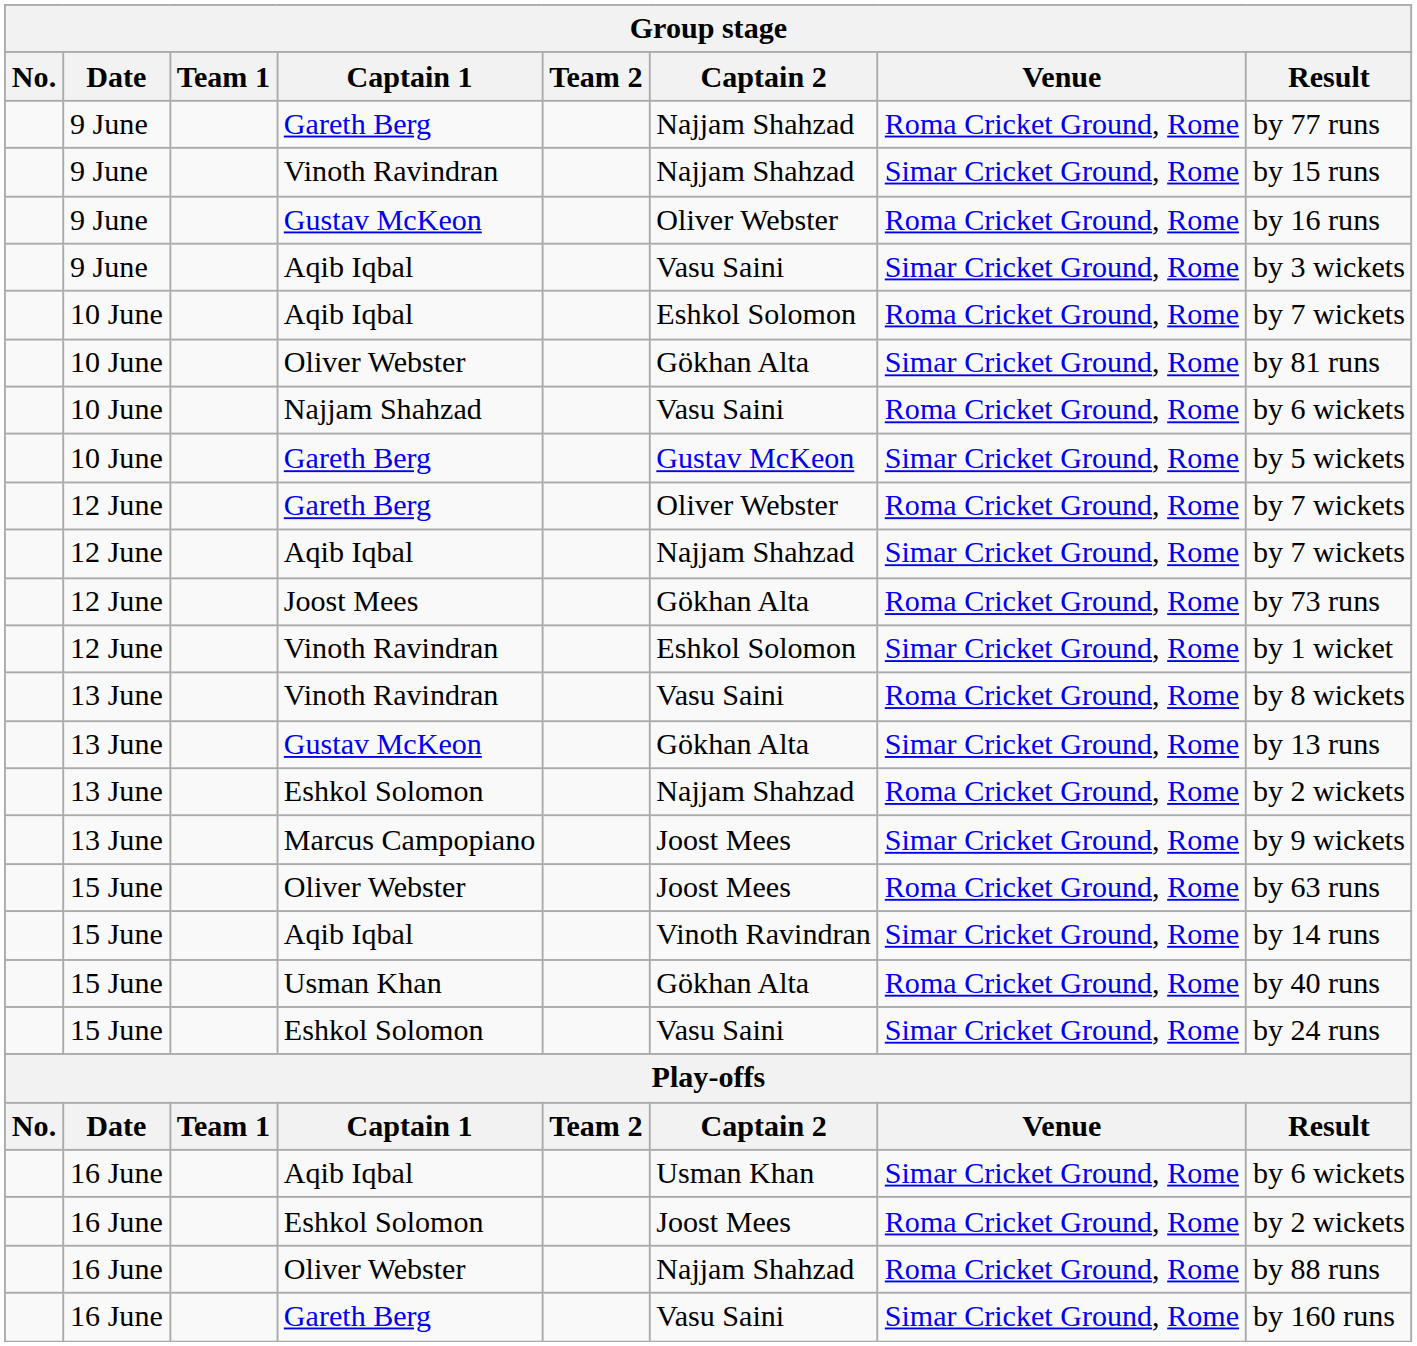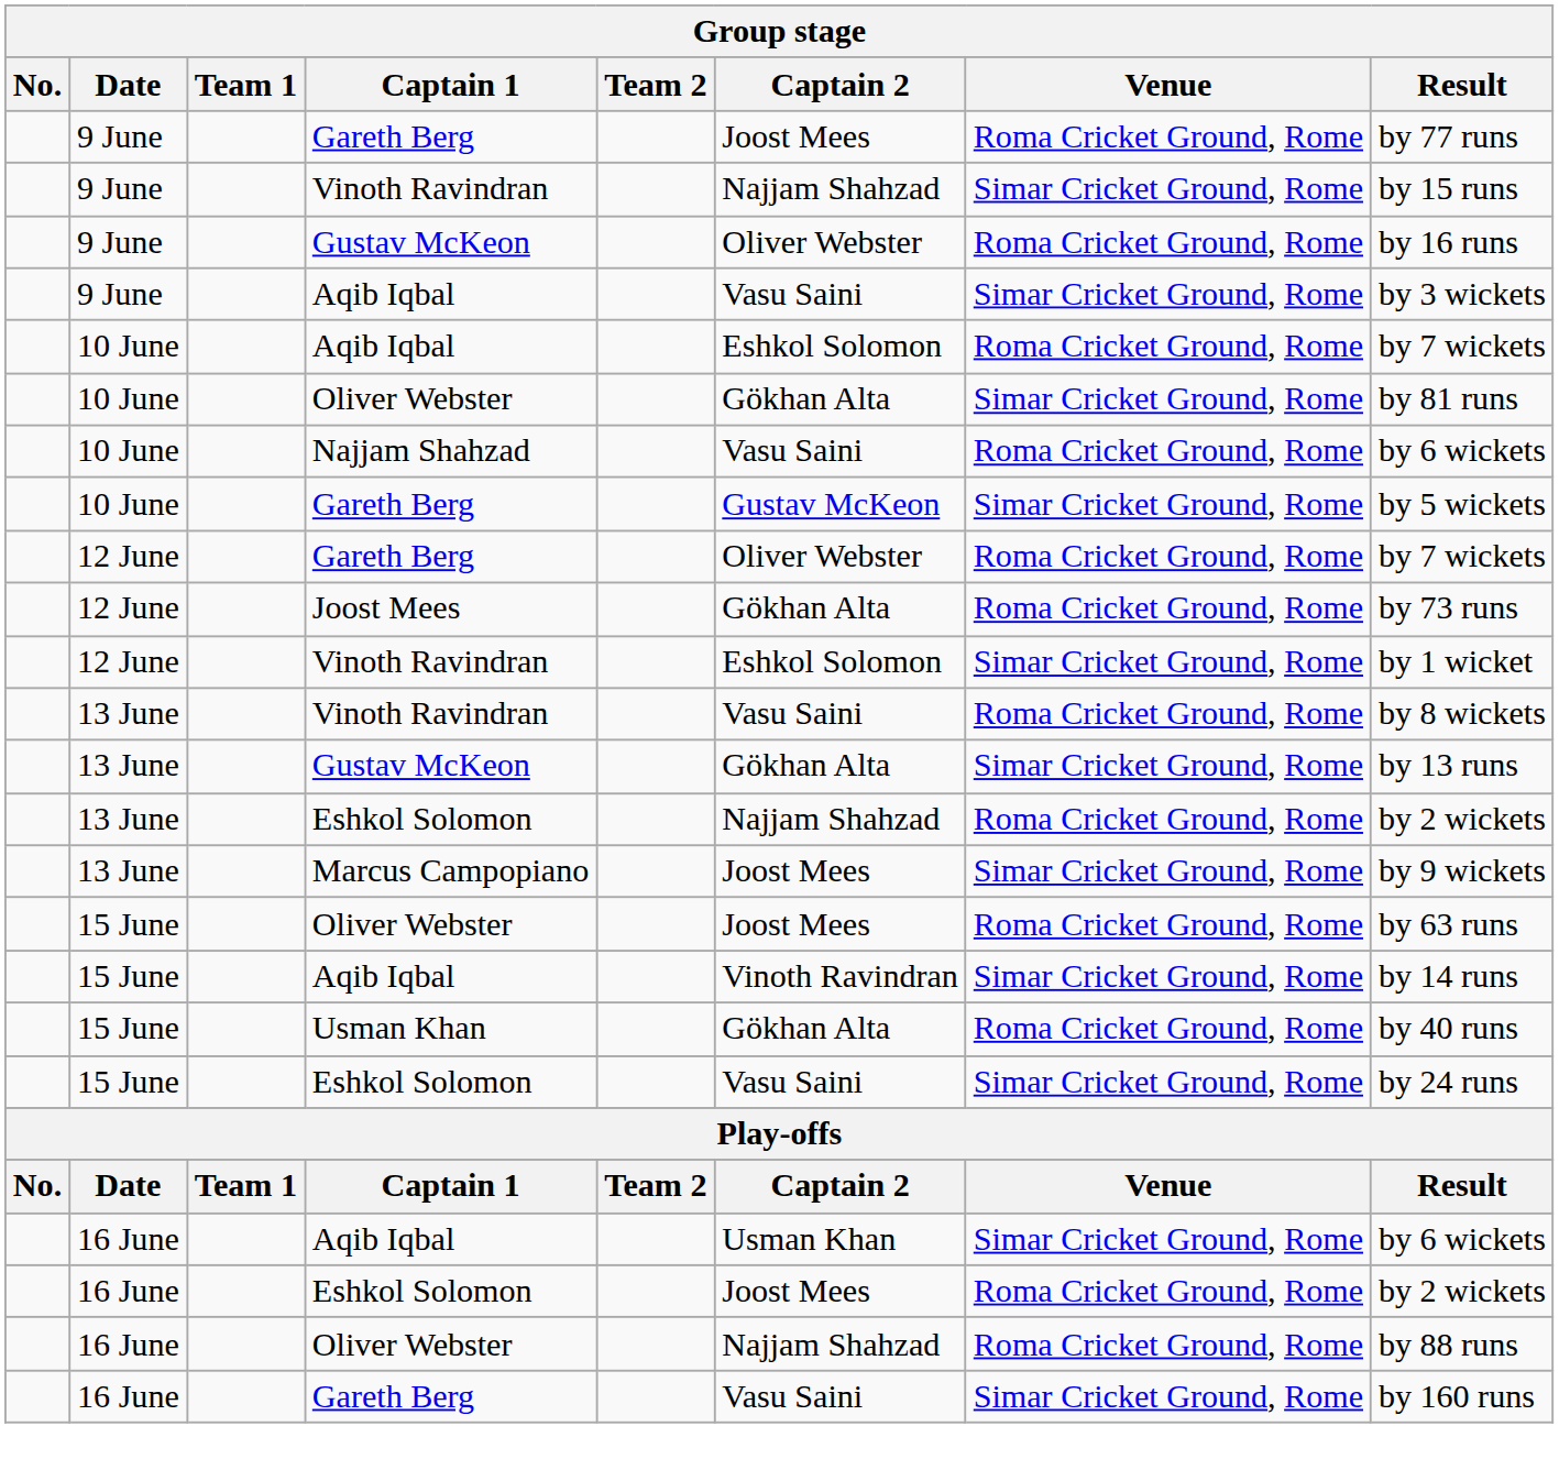9 June / Gareth Berg | Captain 2: Najjam Shahzad -> Joost Mees
- row: 12 June | Aqib Iqbal | Najjam Shahzad | Simar Cricket Ground, Rome | by 7 wickets
